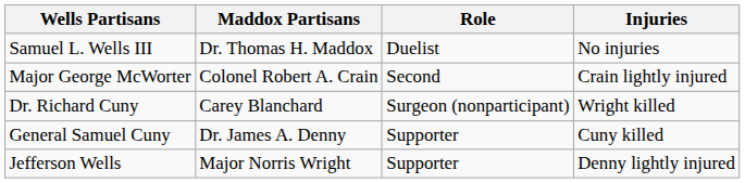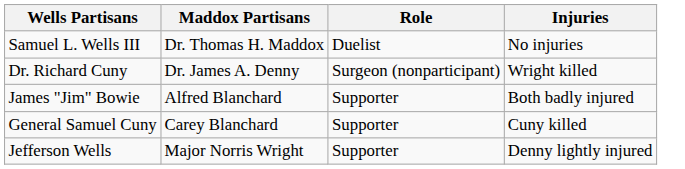- row: Major George McWorter | Colonel Robert A. Crain | Second | Crain lightly injured
Dr. Richard Cuny | Maddox Partisans: Carey Blanchard -> Dr. James A. Denny
+ row: James "Jim" Bowie | Alfred Blanchard | Supporter | Both badly injured
General Samuel Cuny | Maddox Partisans: Dr. James A. Denny -> Carey Blanchard
